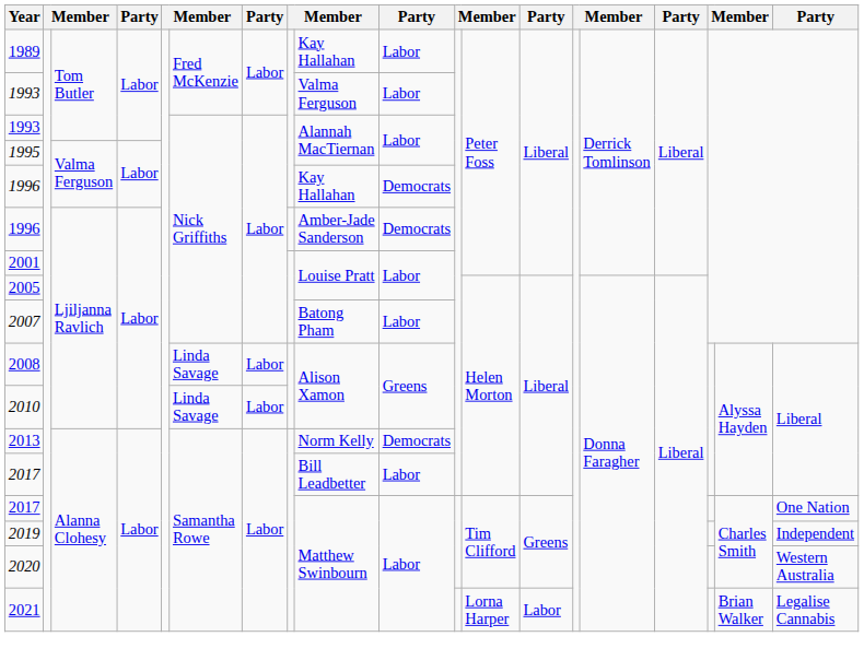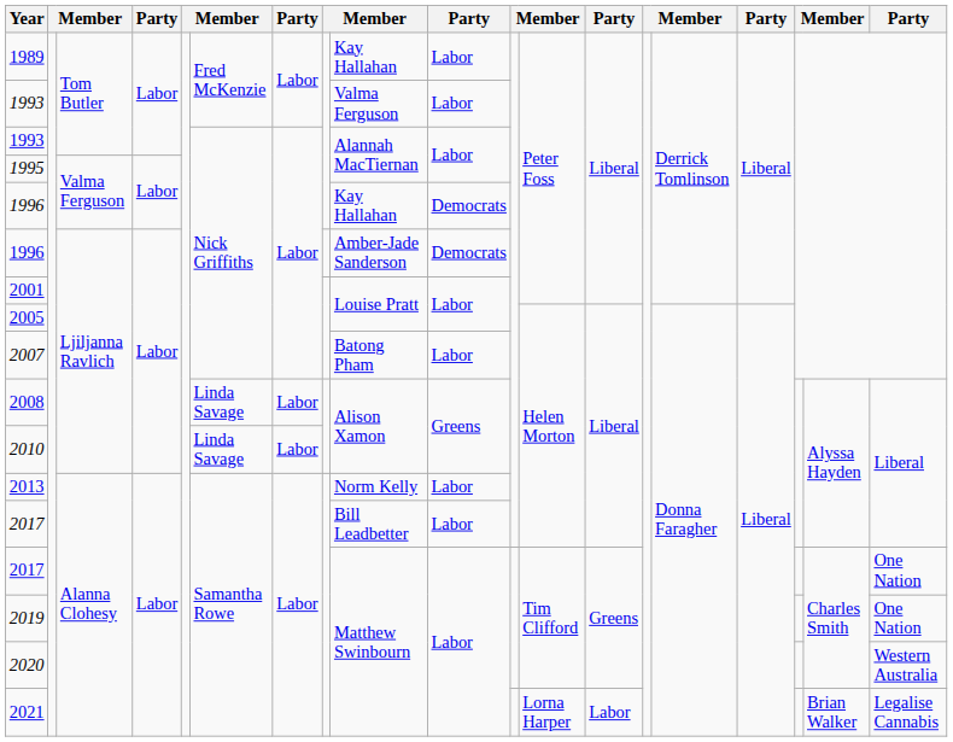2013 | column 10: Democrats -> Labor
2019 | column 19: Independent -> One Nation
